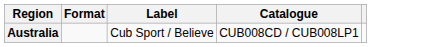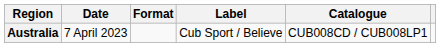+ column: Date | 7 April 2023
